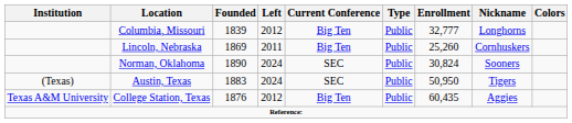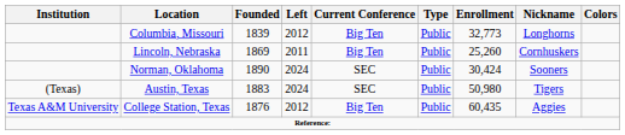Columbia, Missouri | Enrollment: 32,777 -> 32,773
Norman, Oklahoma | Enrollment: 30,824 -> 30,424
Austin, Texas | Enrollment: 50,950 -> 50,980
